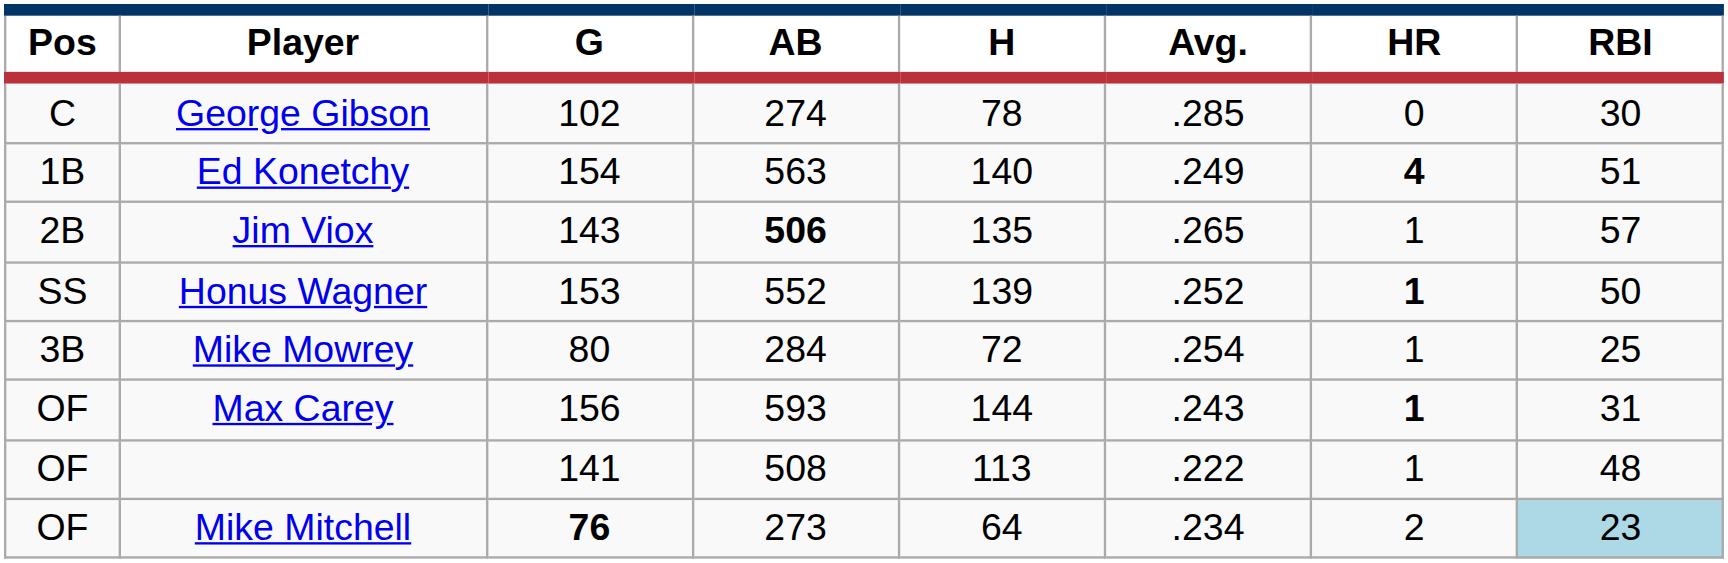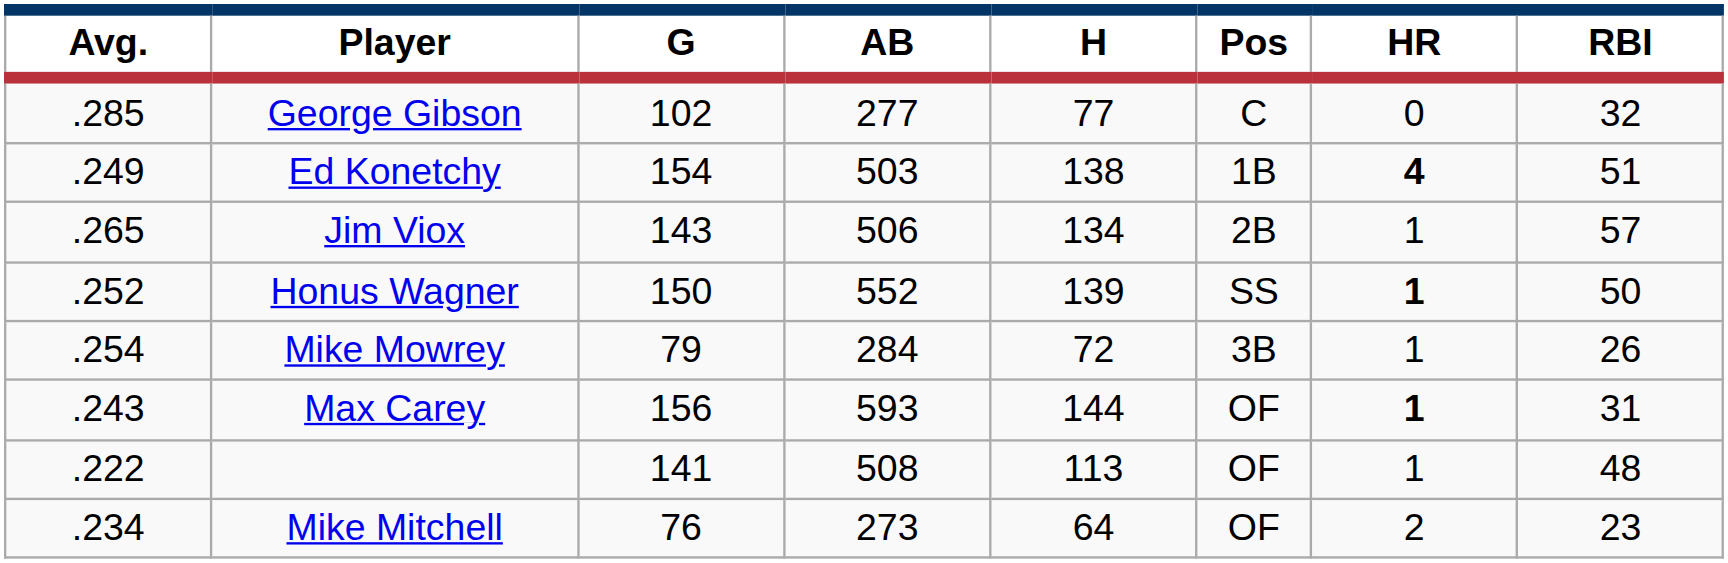columns swapped: Pos <-> Avg.
George Gibson | AB: 274 -> 277
George Gibson | H: 78 -> 77
George Gibson | RBI: 30 -> 32
Ed Konetchy | AB: 563 -> 503
Ed Konetchy | H: 140 -> 138
Jim Viox | AB: bold -> normal
Jim Viox | H: 135 -> 134
Honus Wagner | G: 153 -> 150
Mike Mowrey | G: 80 -> 79
Mike Mowrey | RBI: 25 -> 26
Mike Mitchell | G: bold -> normal
Mike Mitchell | RBI: lightblue background -> no background
